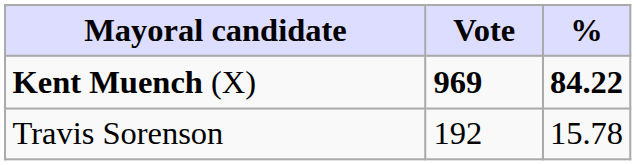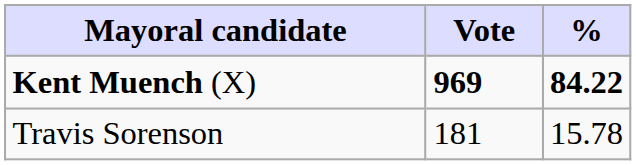Travis Sorenson | Vote: 192 -> 181
